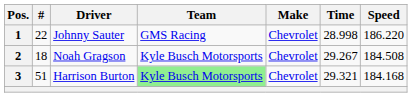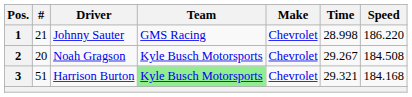1 | #: 22 -> 21
2 | #: 18 -> 20
